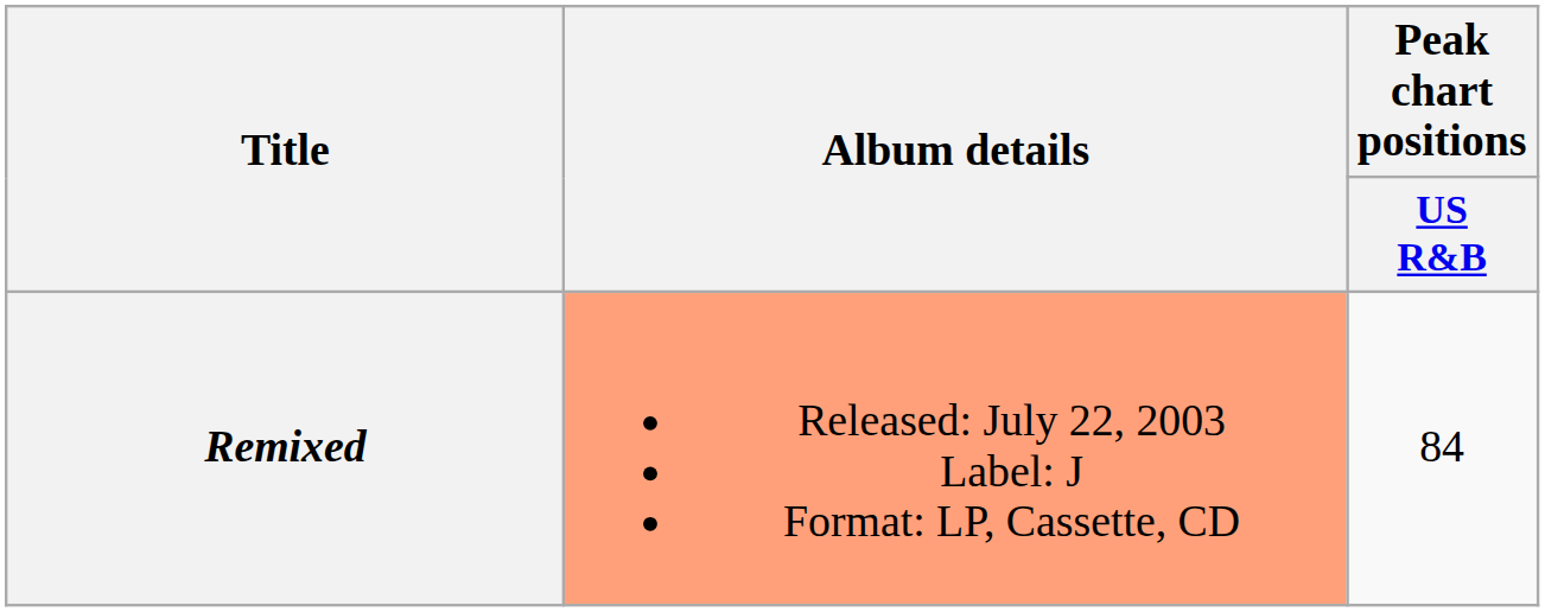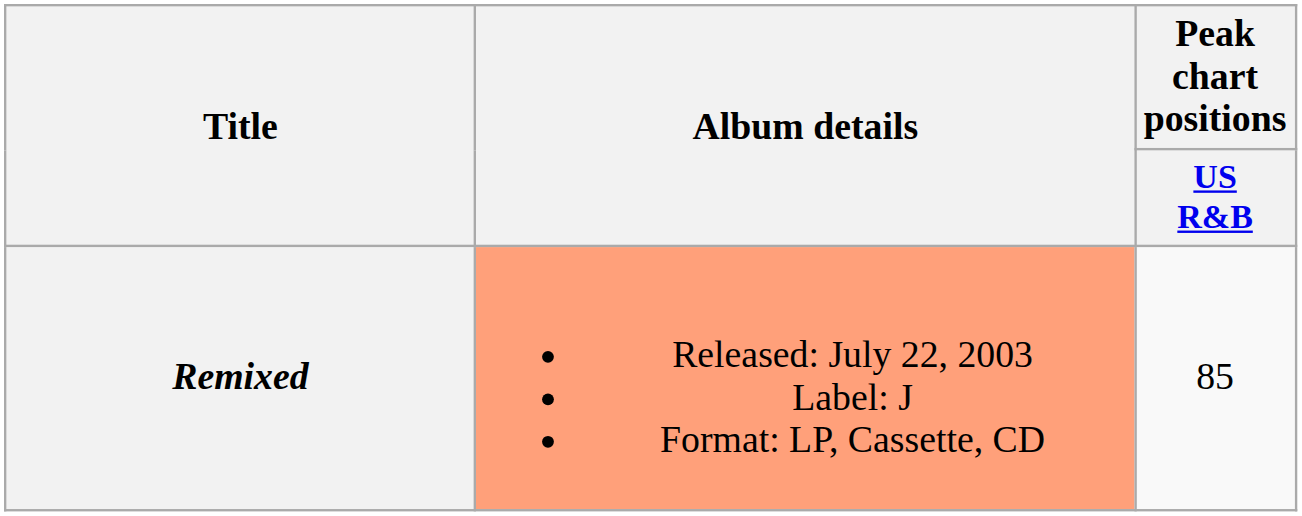Remixed | Peak chart positions / US R&B: 84 -> 85
